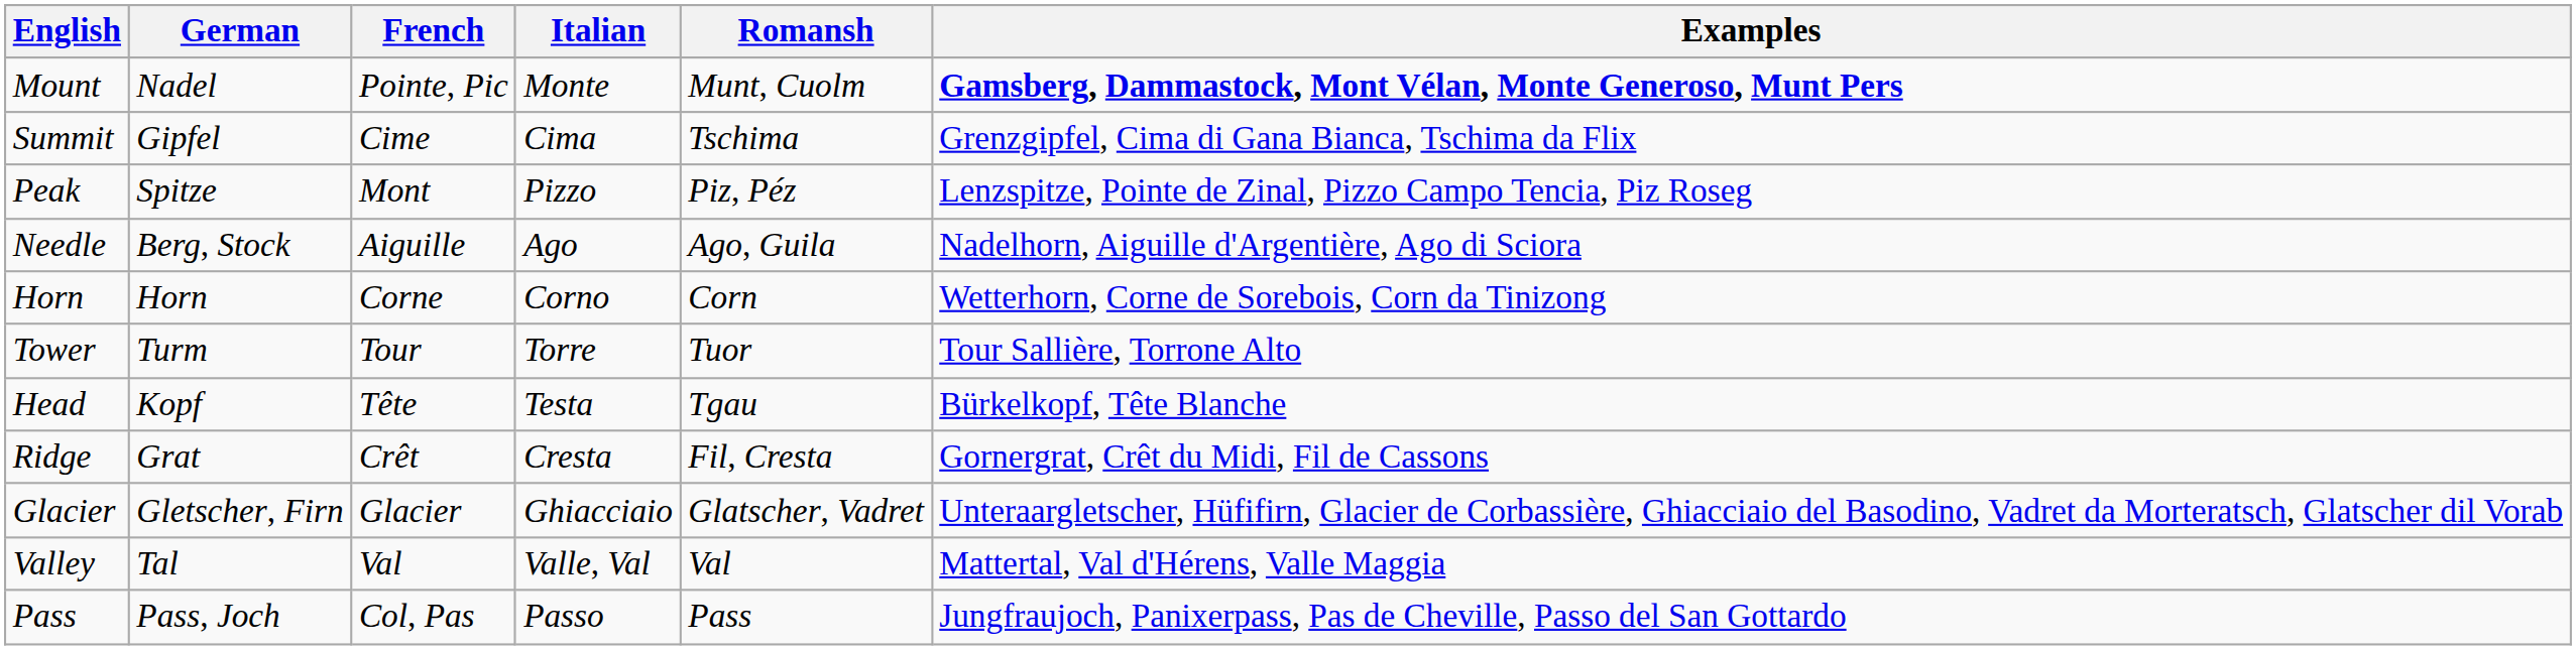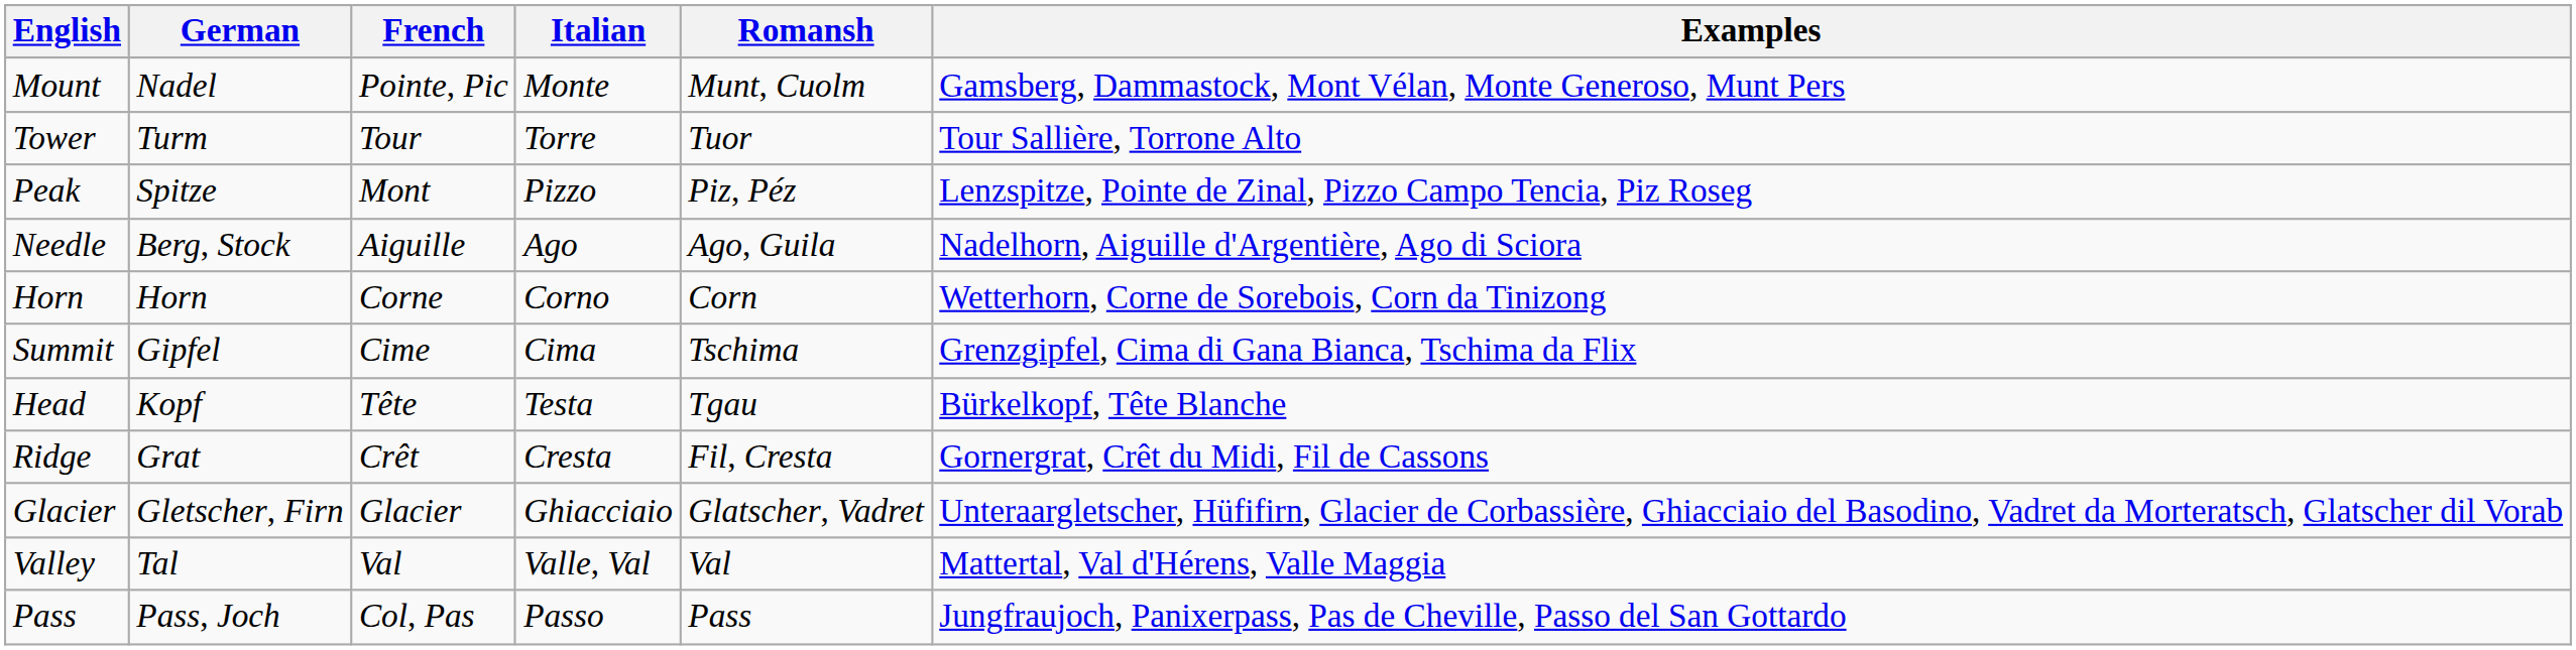Mount | Examples: bold -> normal
rows swapped: Summit <-> Tower
